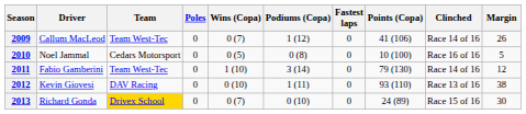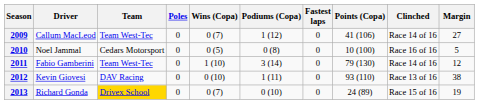2009 | Margin: 26 -> 27
2013 | Margin: 30 -> 19
